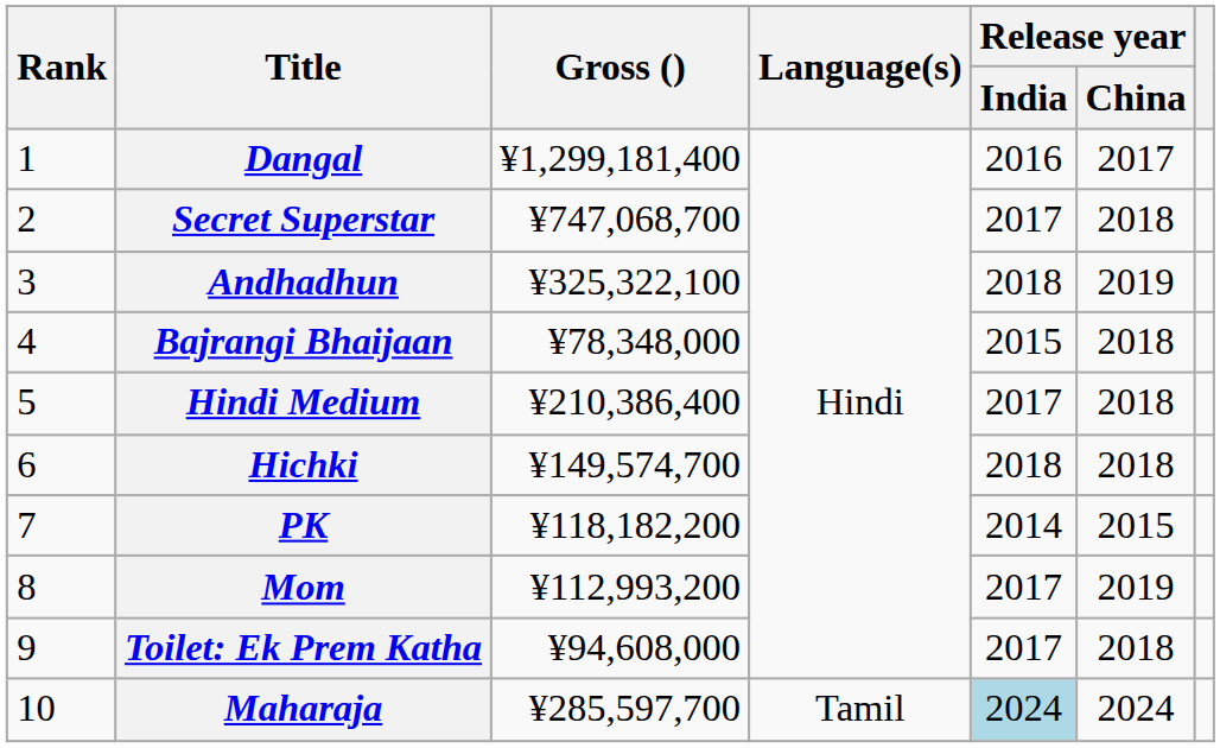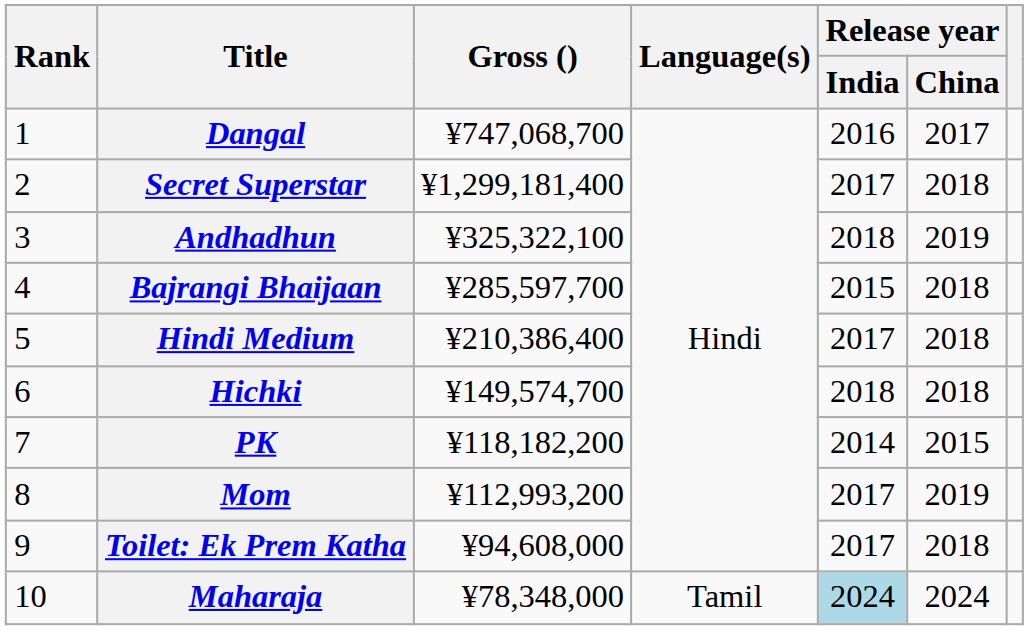Dangal | Gross (): ¥1,299,181,400 -> ¥747,068,700
Secret Superstar | Gross (): ¥747,068,700 -> ¥1,299,181,400
Bajrangi Bhaijaan | Gross (): ¥78,348,000 -> ¥285,597,700
Maharaja | Gross (): ¥285,597,700 -> ¥78,348,000
